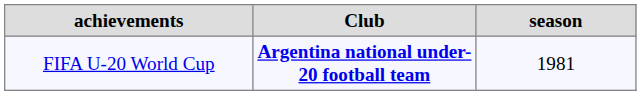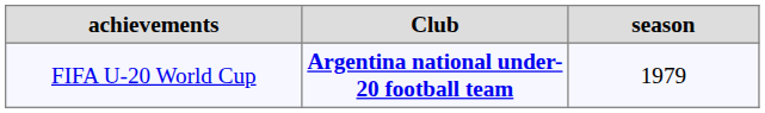FIFA U-20 World Cup | season: 1981 -> 1979
